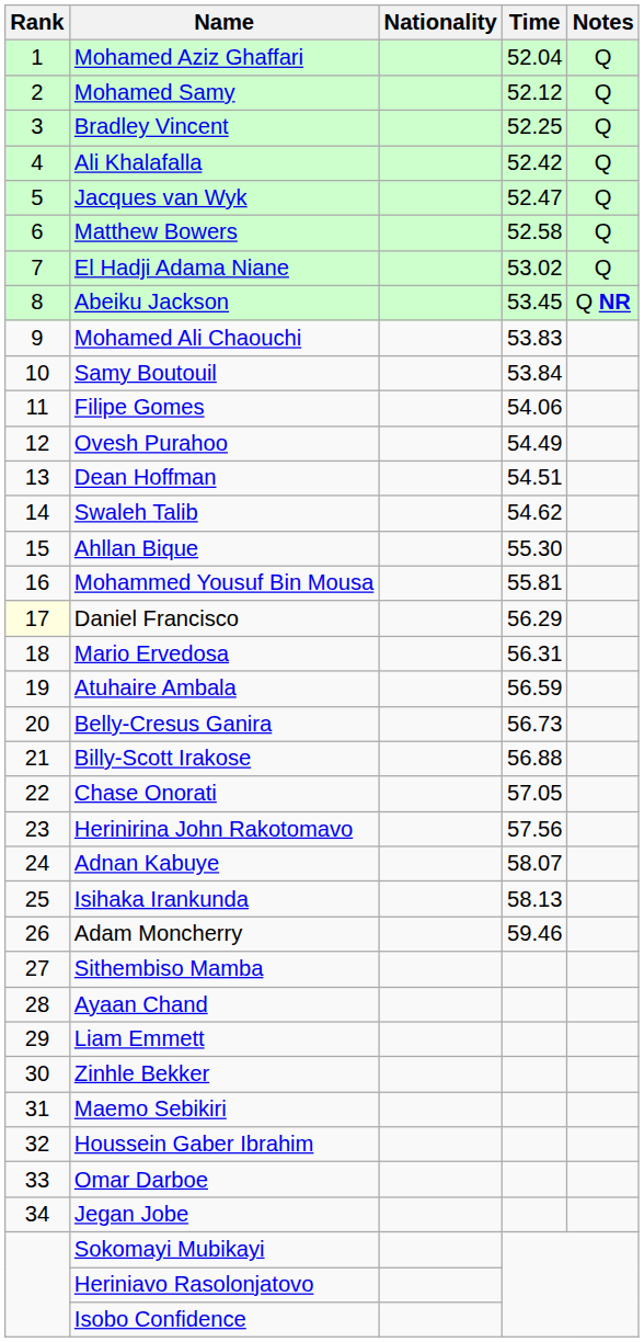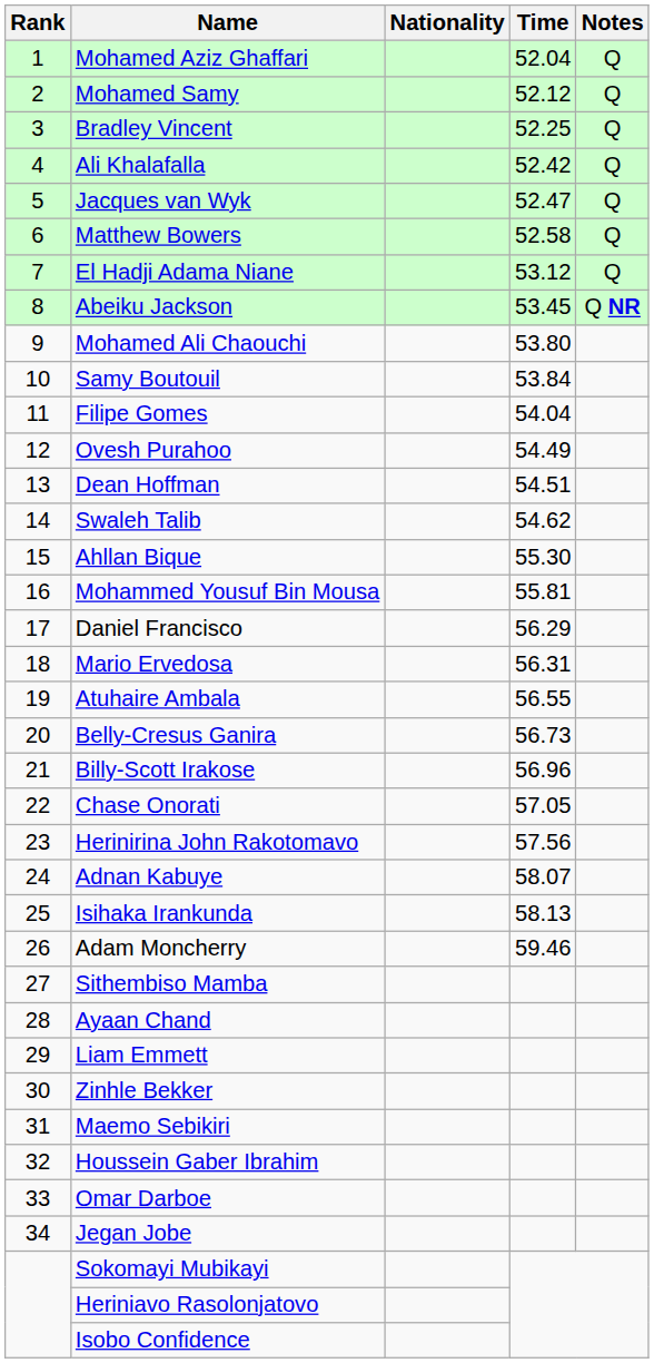El Hadji Adama Niane | Time: 53.02 -> 53.12
Mohamed Ali Chaouchi | Time: 53.83 -> 53.80
Filipe Gomes | Time: 54.06 -> 54.04
Daniel Francisco | Rank: lightyellow background -> no background
Atuhaire Ambala | Time: 56.59 -> 56.55
Billy-Scott Irakose | Time: 56.88 -> 56.96
